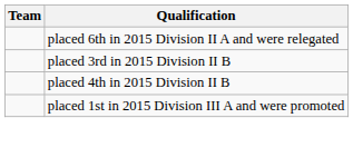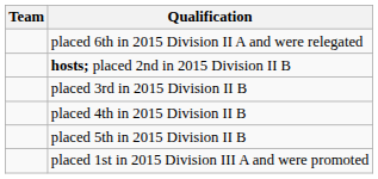+ row: hosts; placed 2nd in 2015 Division II B
+ row: placed 5th in 2015 Division II B
